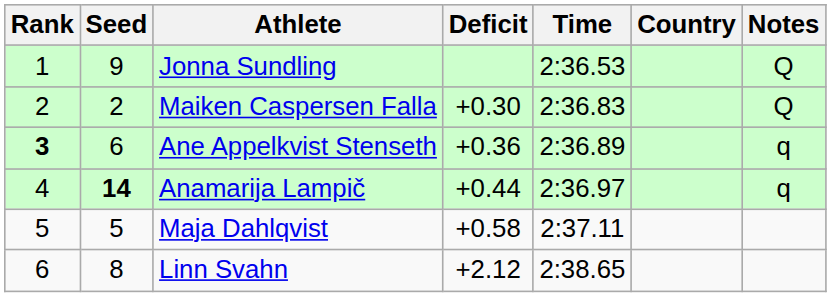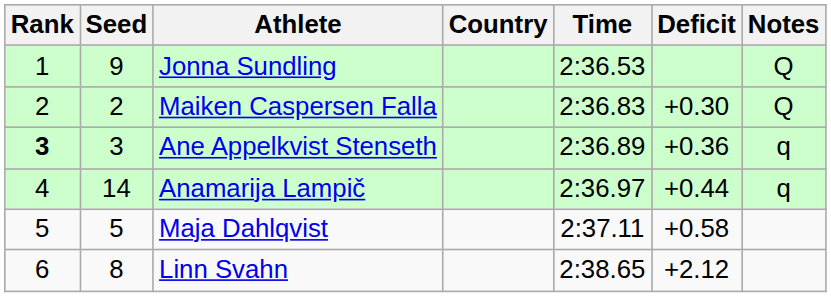columns swapped: Country <-> Deficit
Ane Appelkvist Stenseth | Seed: 6 -> 3
Anamarija Lampič | Seed: bold -> normal
